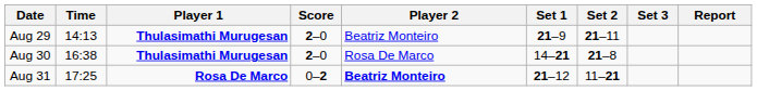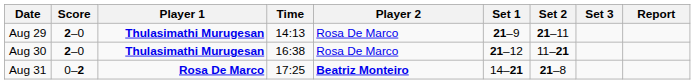columns swapped: Time <-> Score
Aug 29 | Player 2: Beatriz Monteiro -> Rosa De Marco
Aug 30 | Set 1: 14–21 -> 21–12
Aug 30 | Set 2: 21–8 -> 11–21
Aug 31 | Set 1: 21–12 -> 14–21
Aug 31 | Set 2: 11–21 -> 21–8
